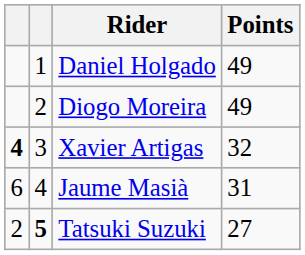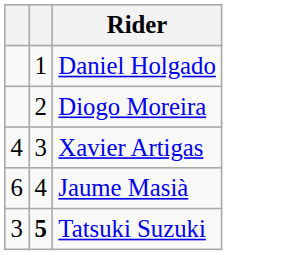- column: Points | 49 | 49 | 32 | 31 | 27
Xavier Artigas | column 1: bold -> normal
Tatsuki Suzuki | column 1: 2 -> 3
